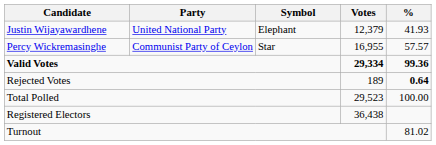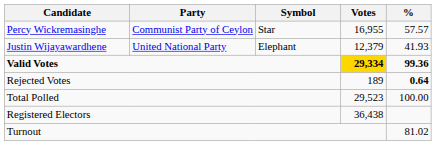rows swapped: Percy Wickremasinghe <-> Justin Wijayawardhene
Valid Votes | Votes: no background -> gold background
